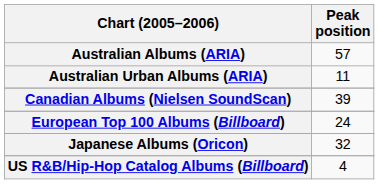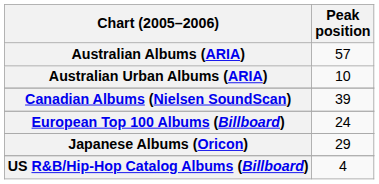Australian Urban Albums (ARIA) | Peak position: 11 -> 10
Japanese Albums (Oricon) | Peak position: 32 -> 29
